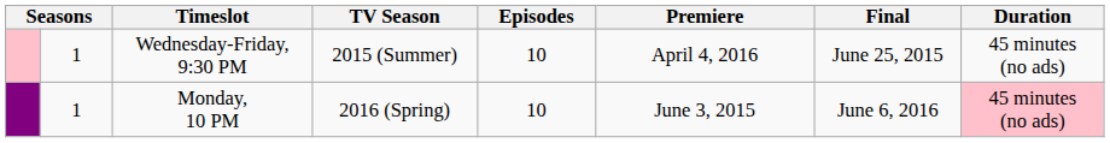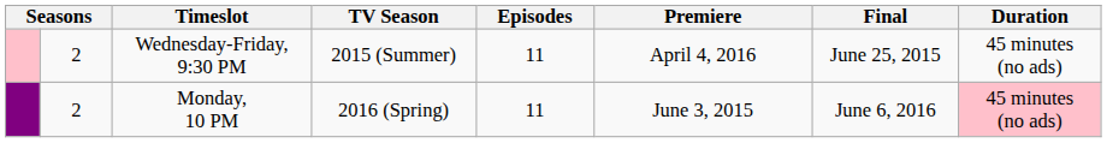Wednesday-Friday, 9:30 PM | column 2: 1 -> 2
Wednesday-Friday, 9:30 PM | Episodes: 10 -> 11
Monday, 10 PM | column 2: 1 -> 2
Monday, 10 PM | Episodes: 10 -> 11
